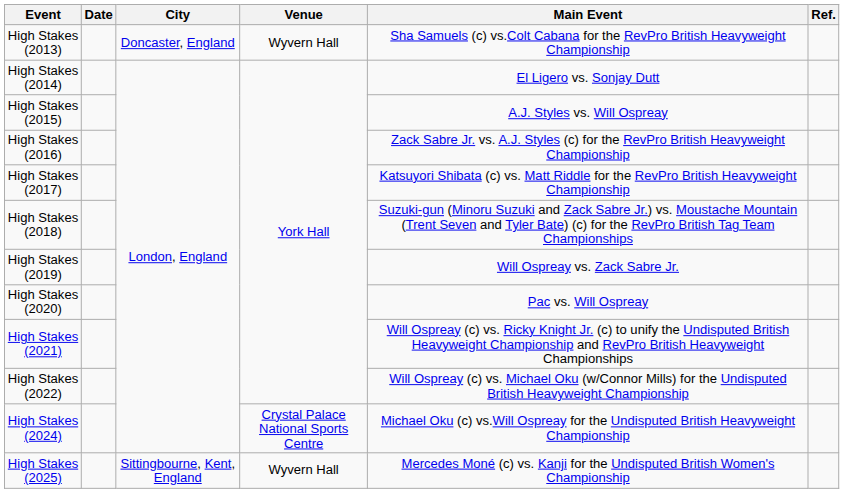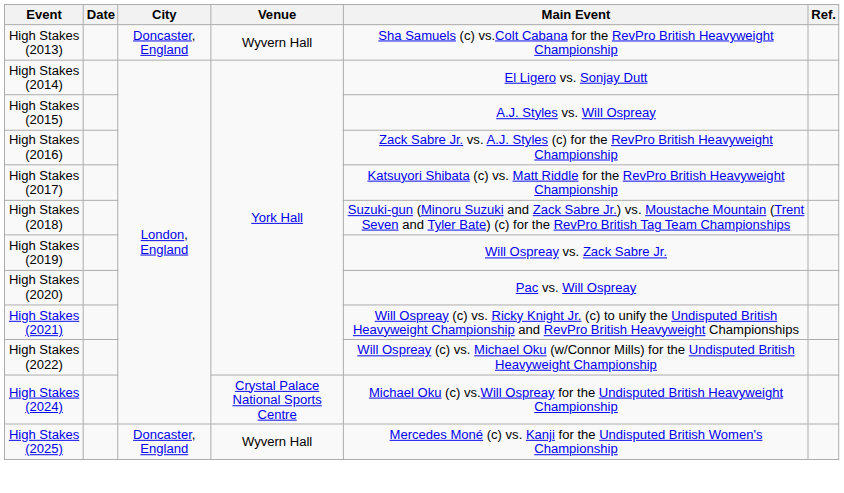High Stakes (2025) | City: Sittingbourne, Kent, England -> Doncaster, England
